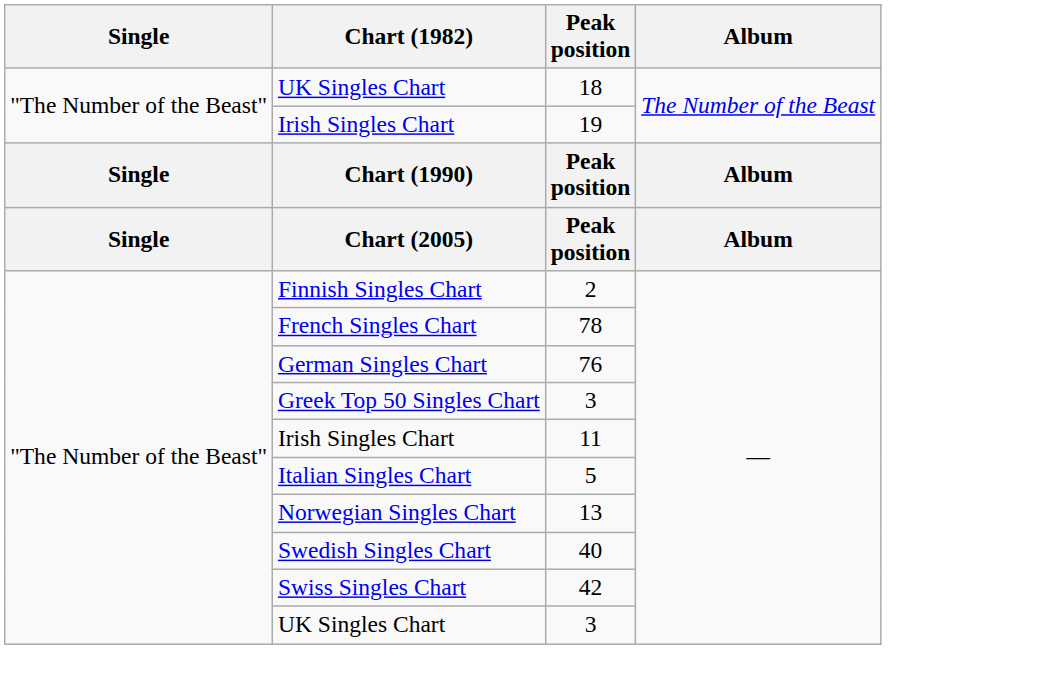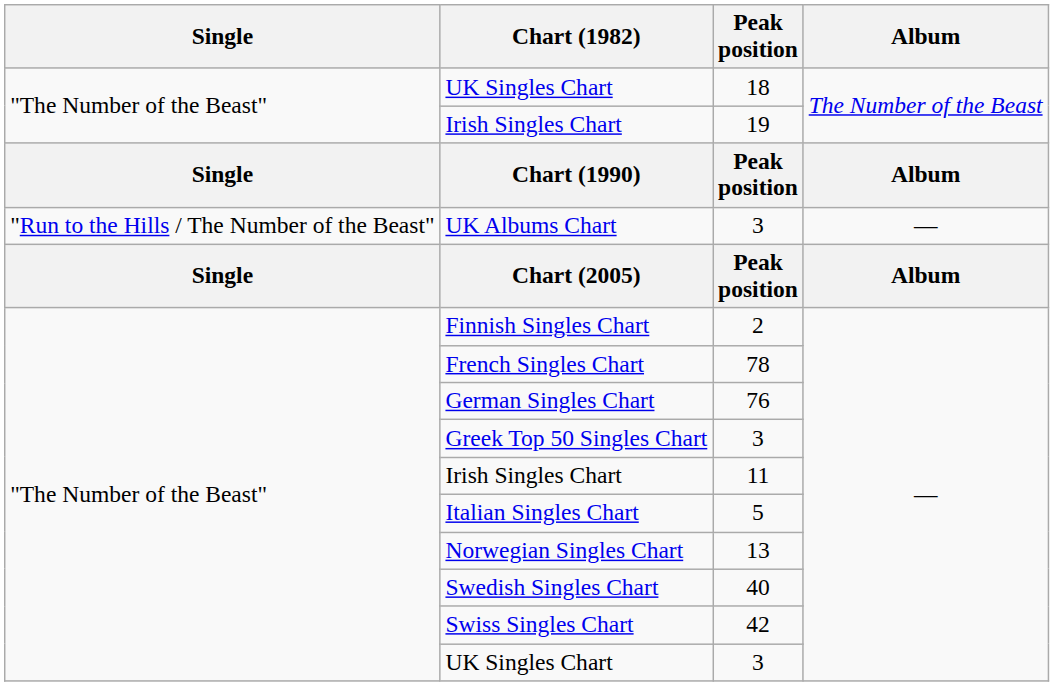+ row: "Run to the Hills / The Number of the Beast" | UK Albums Chart | 3 | —
